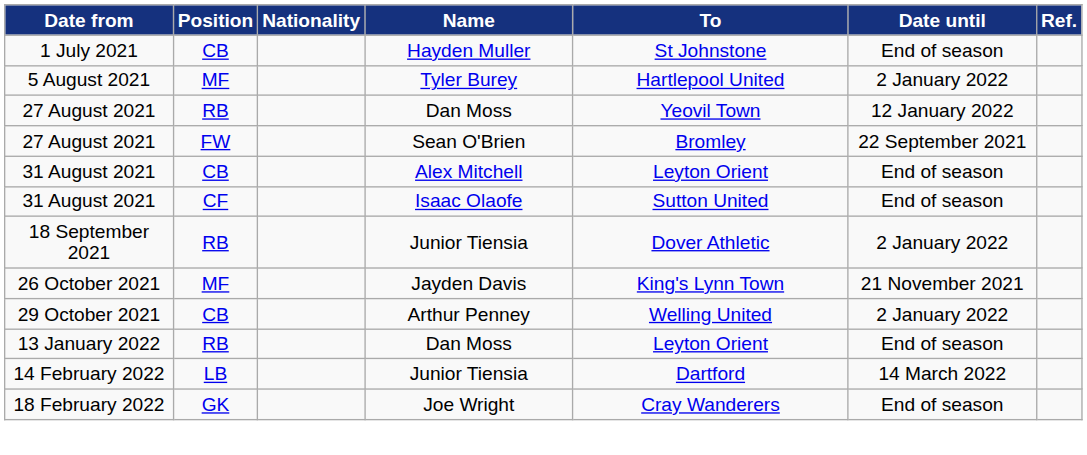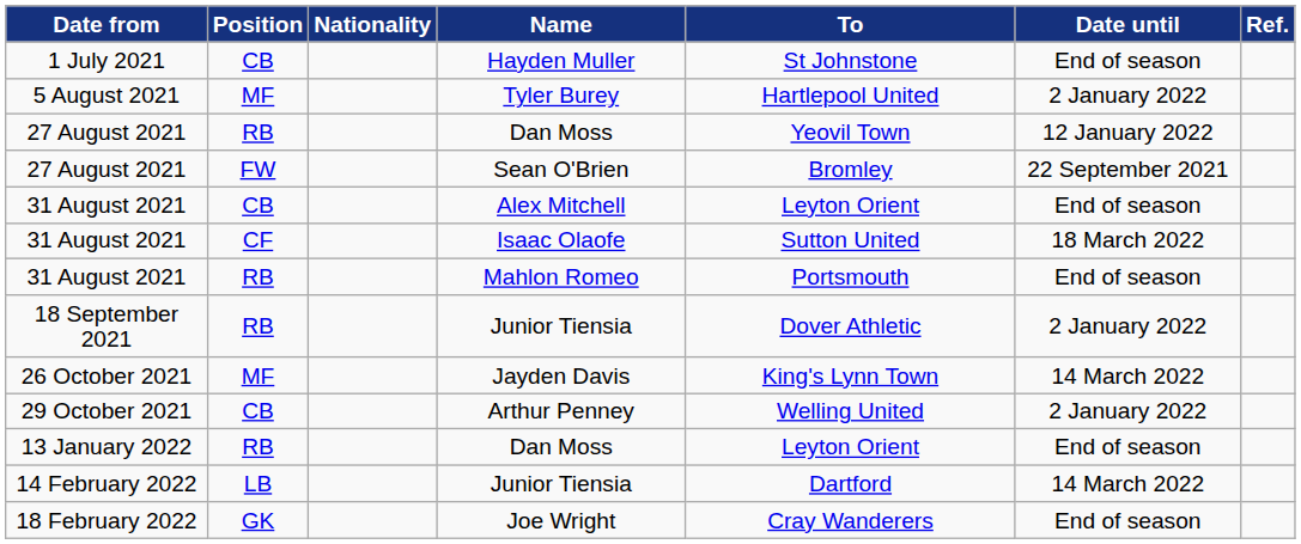Isaac Olaofe | Date until: End of season -> 18 March 2022
+ row: 31 August 2021 | RB | Mahlon Romeo | Portsmouth | End of season
Jayden Davis | Date until: 21 November 2021 -> 14 March 2022
